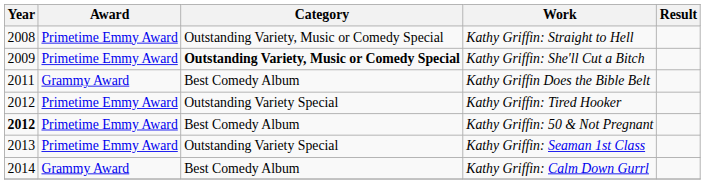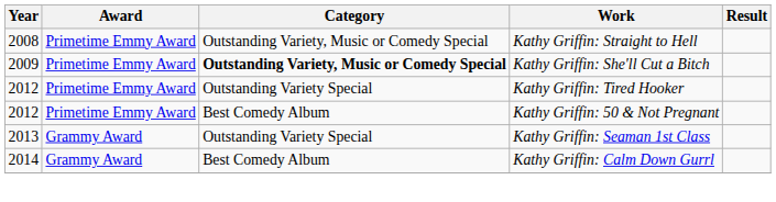- row: 2011 | Grammy Award | Best Comedy Album | Kathy Griffin Does the Bible Belt
Kathy Griffin: 50 & Not Pregnant | Year: bold -> normal
Kathy Griffin: Seaman 1st Class | Award: Primetime Emmy Award -> Grammy Award
